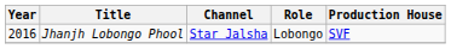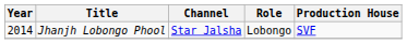Jhanjh Lobongo Phool | Year: 2016 -> 2014
